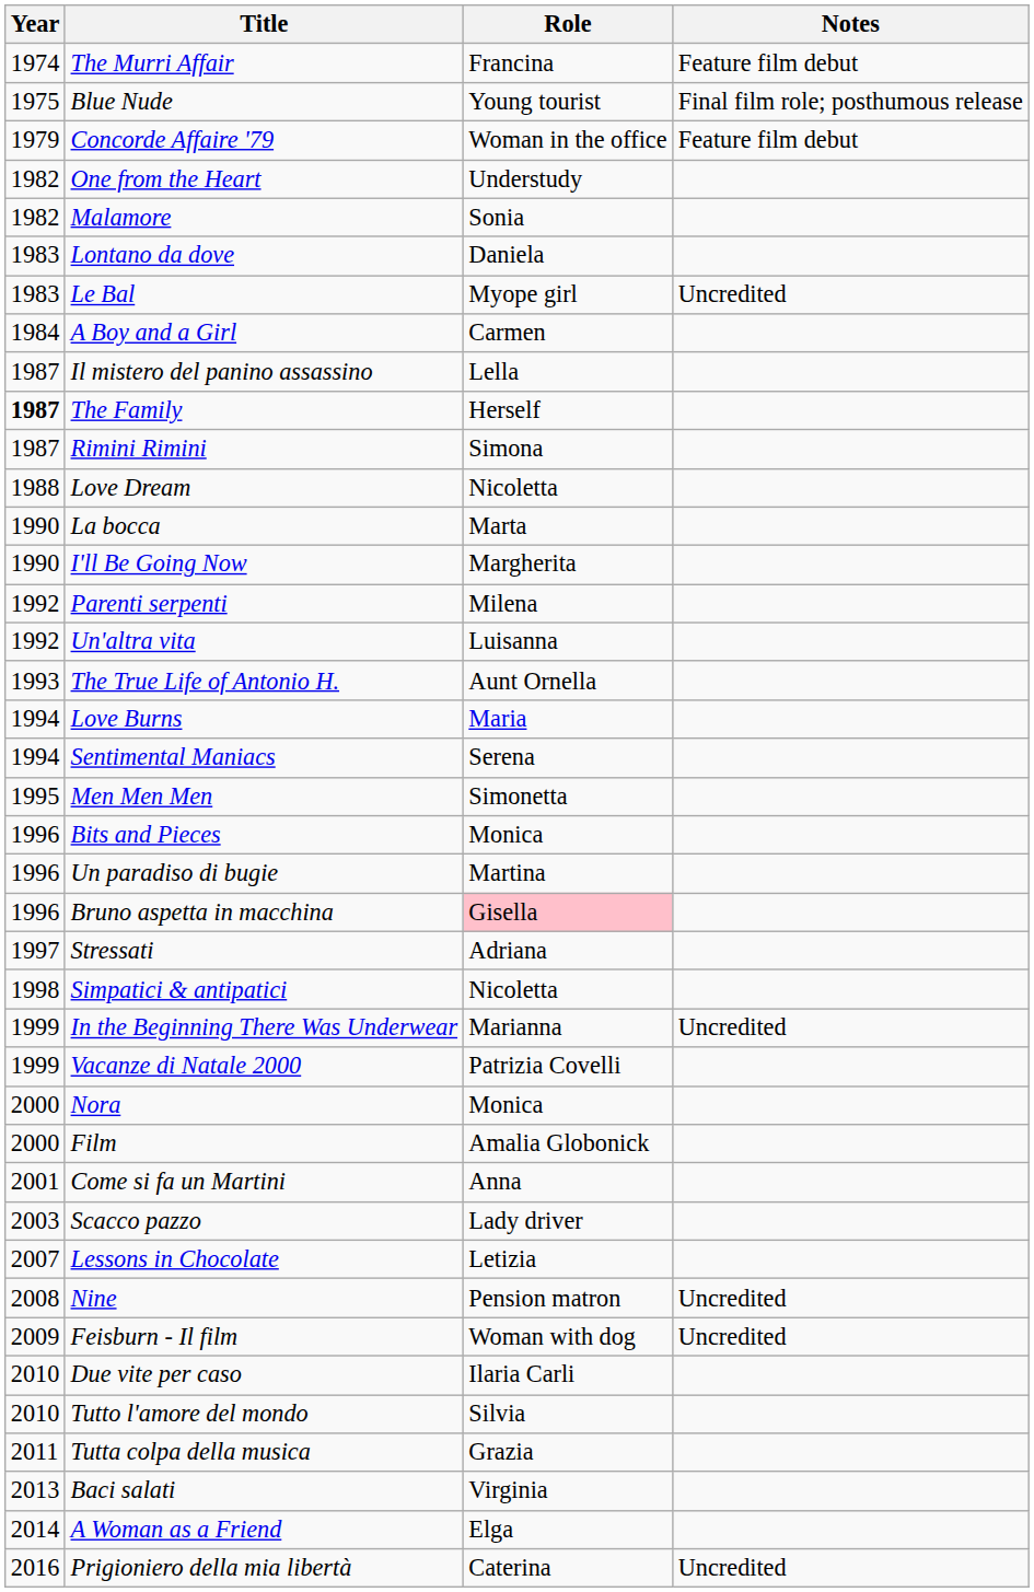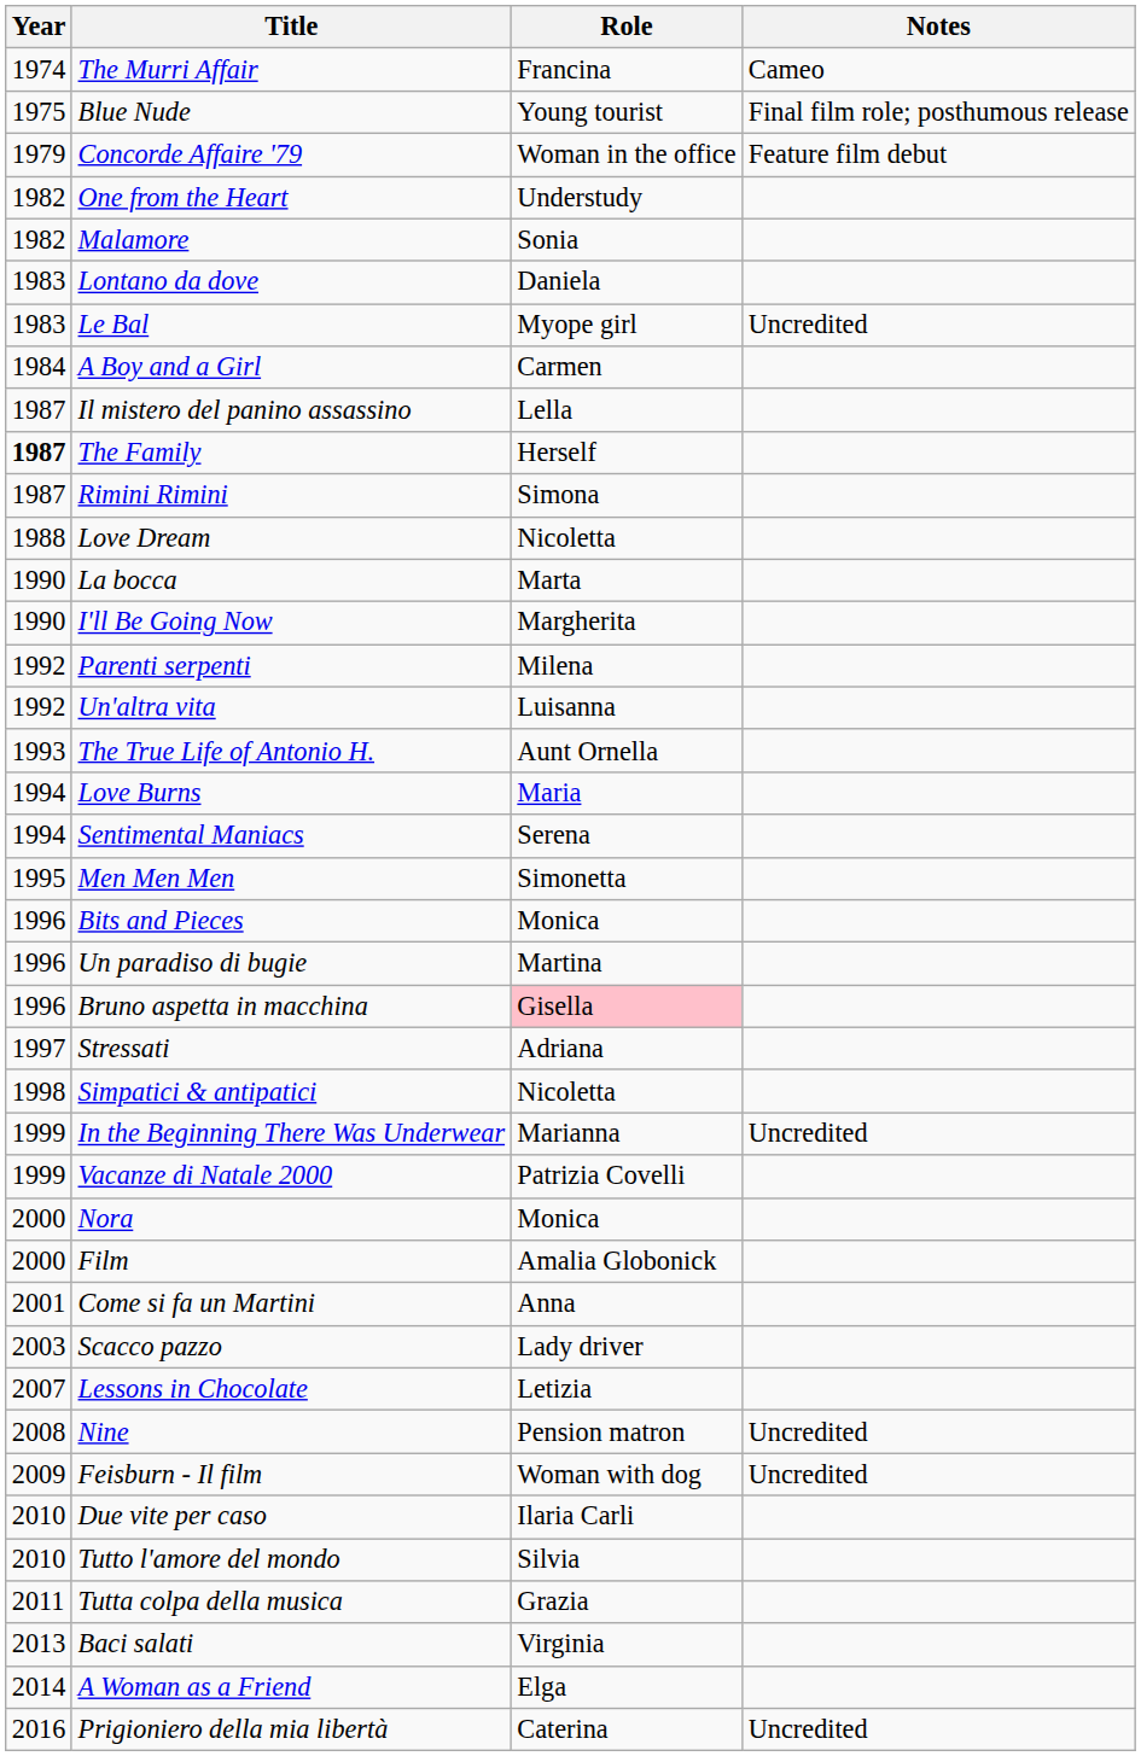The Murri Affair | Notes: Feature film debut -> Cameo
